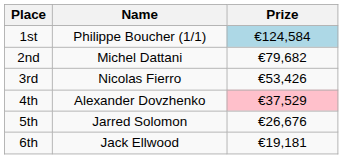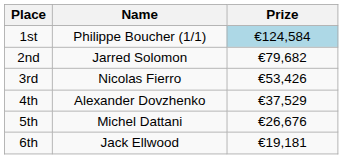2nd | Name: Michel Dattani -> Jarred Solomon
4th | Prize: pink background -> no background
5th | Name: Jarred Solomon -> Michel Dattani
